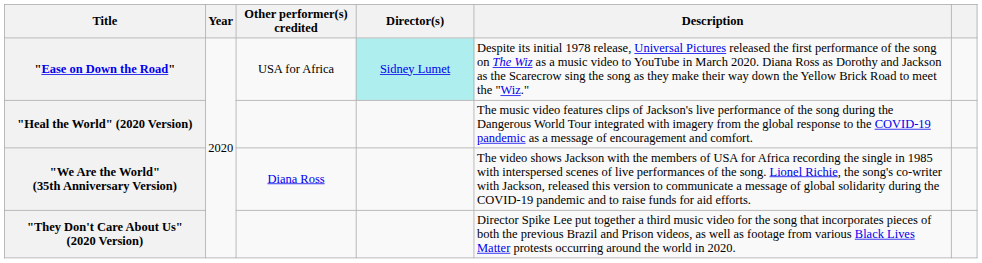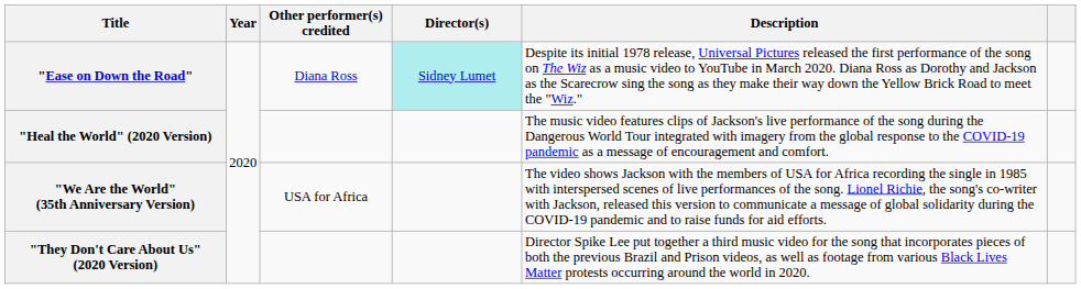"Ease on Down the Road" | Other performer(s) credited: USA for Africa -> Diana Ross
"We Are the World" (35th Anniversary Version) | Other performer(s) credited: Diana Ross -> USA for Africa
